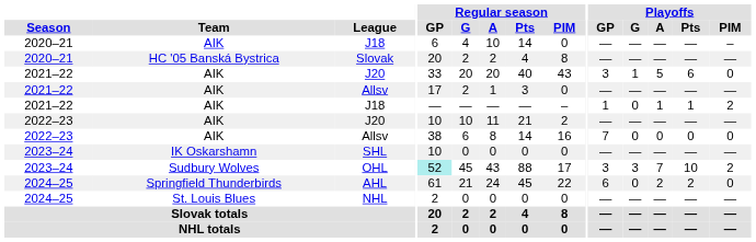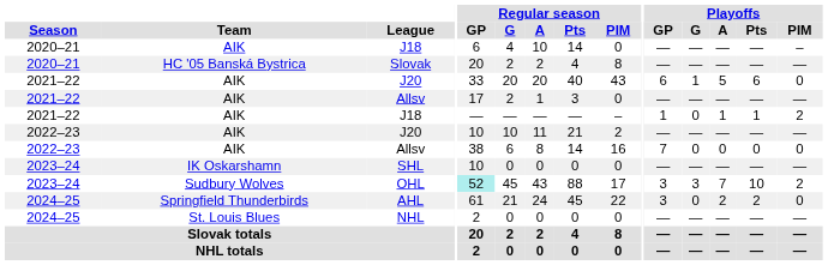2021–22 / J20 | Playoffs / GP: 3 -> 6
AHL | Playoffs / GP: 6 -> 3
